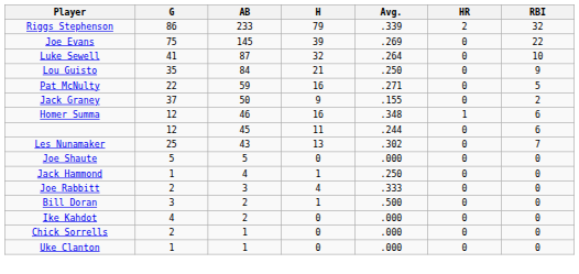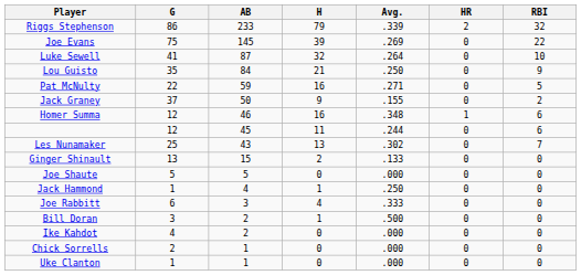+ row: Ginger Shinault | 13 | 15 | 2 | .133 | 0 | 0
Joe Rabbitt | G: 2 -> 6
